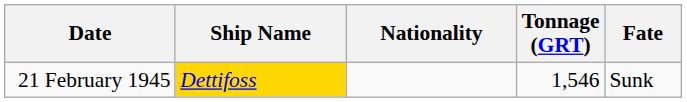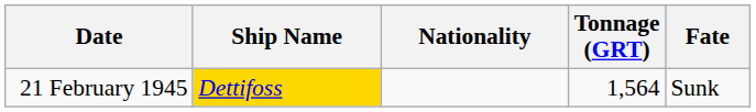21 February 1945 | Tonnage (GRT): 1,546 -> 1,564
